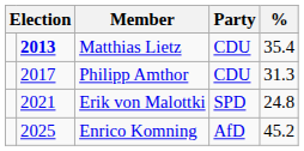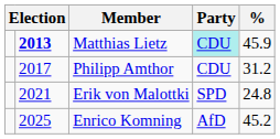Matthias Lietz | Party: no background -> paleturquoise background
Matthias Lietz | %: 35.4 -> 45.9
Philipp Amthor | %: 31.3 -> 31.2
